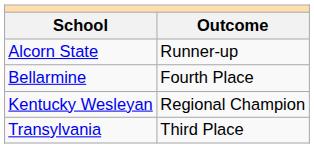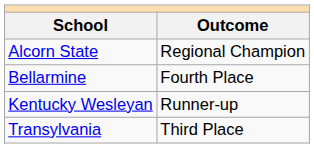Alcorn State | Outcome: Runner-up -> Regional Champion
Kentucky Wesleyan | Outcome: Regional Champion -> Runner-up
